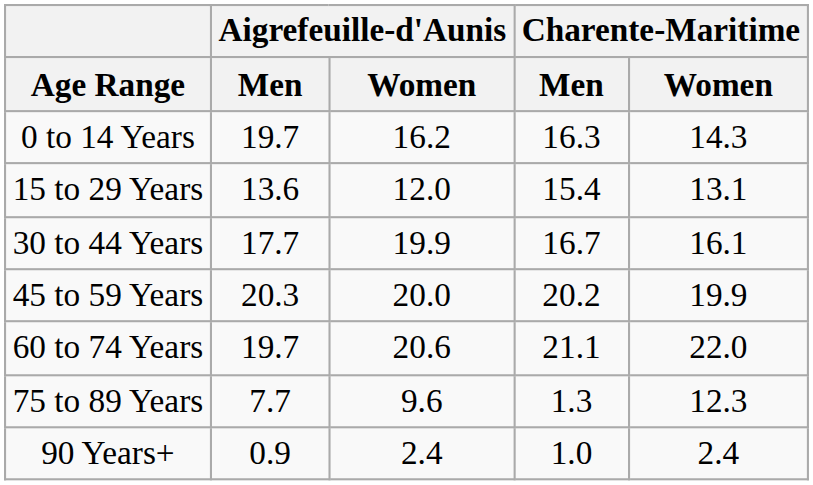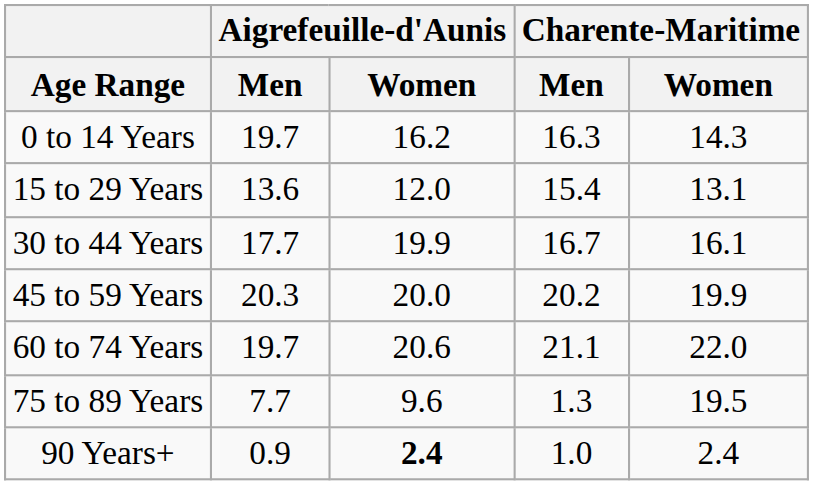75 to 89 Years | Charente-Maritime / Women: 12.3 -> 19.5
90 Years+ | Aigrefeuille-d'Aunis / Women: normal -> bold
